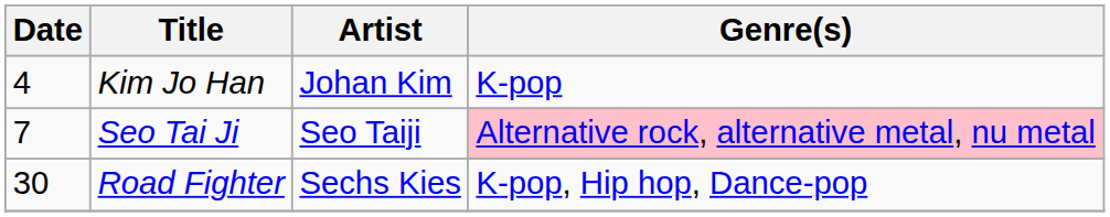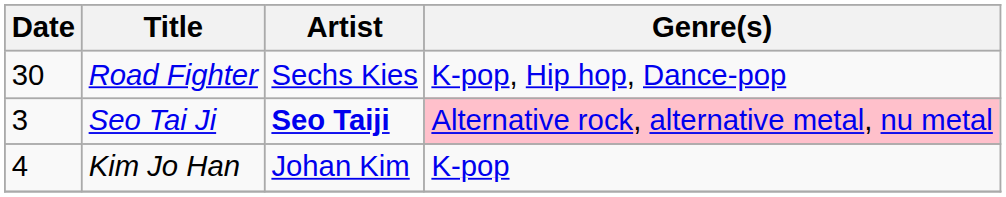rows swapped: Kim Jo Han <-> Road Fighter
Seo Tai Ji | Date: 7 -> 3
Seo Tai Ji | Artist: normal -> bold
